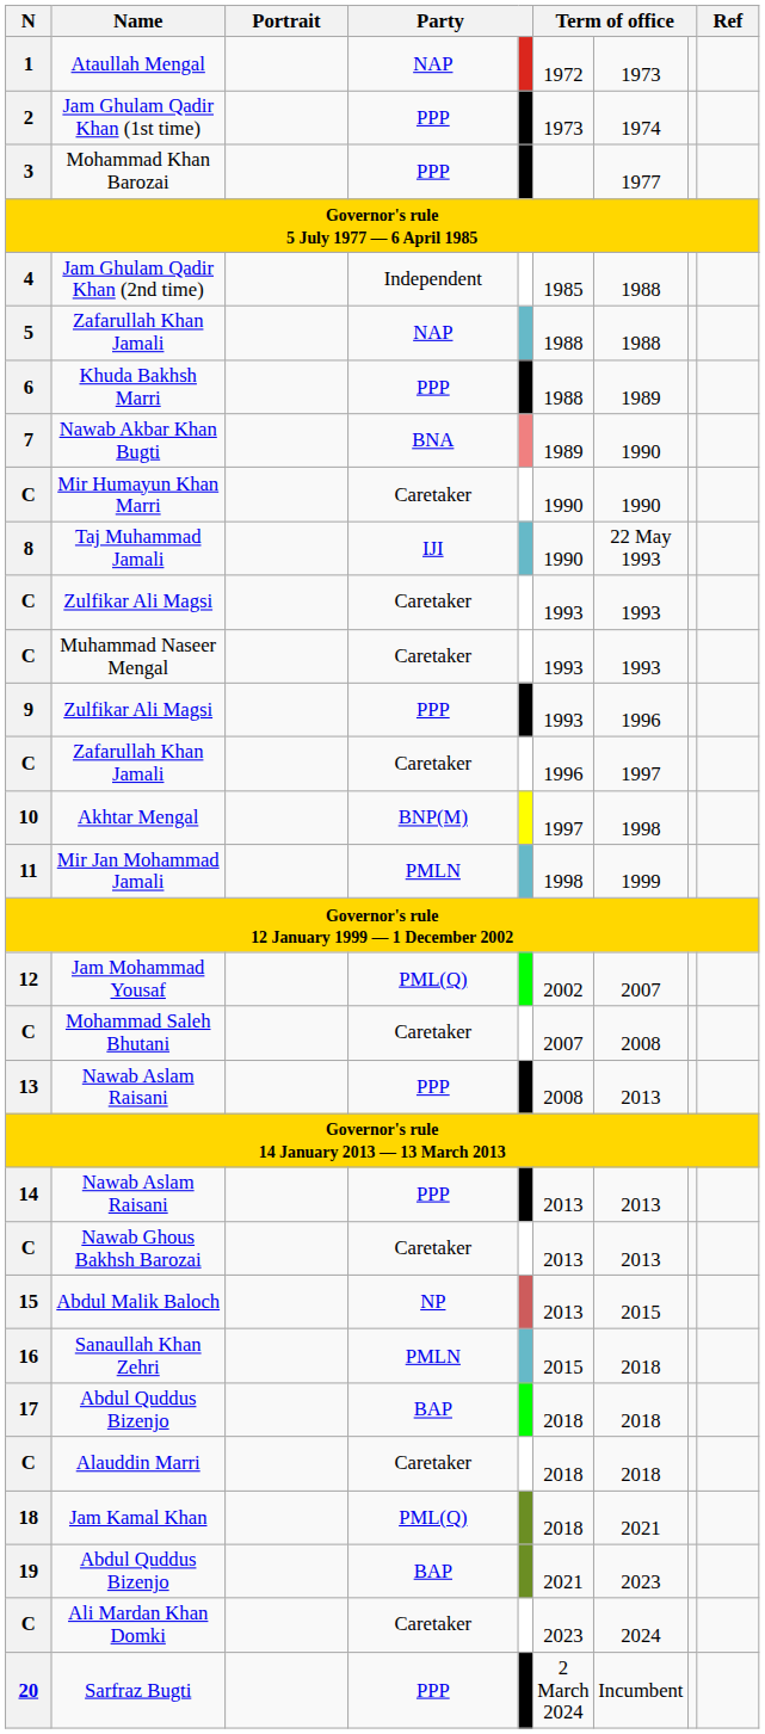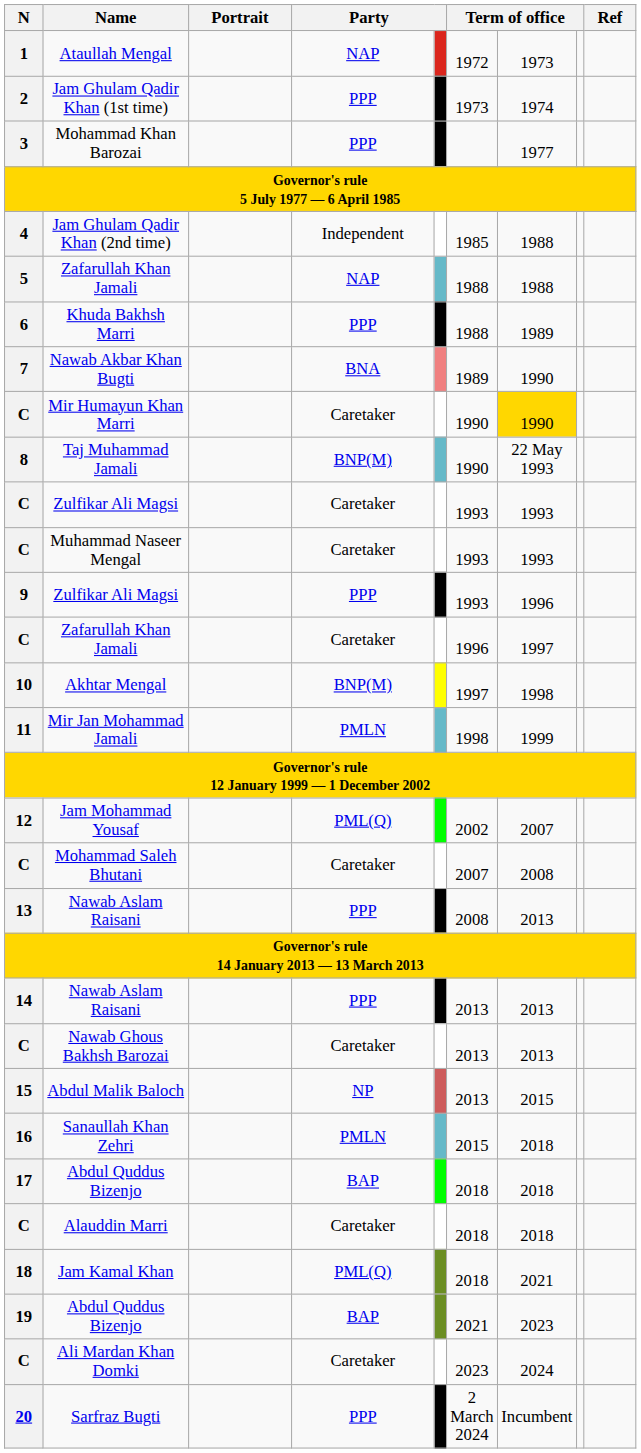Mir Humayun Khan Marri | column 7: no background -> gold background
Taj Muhammad Jamali | column 4: IJI -> BNP(M)
